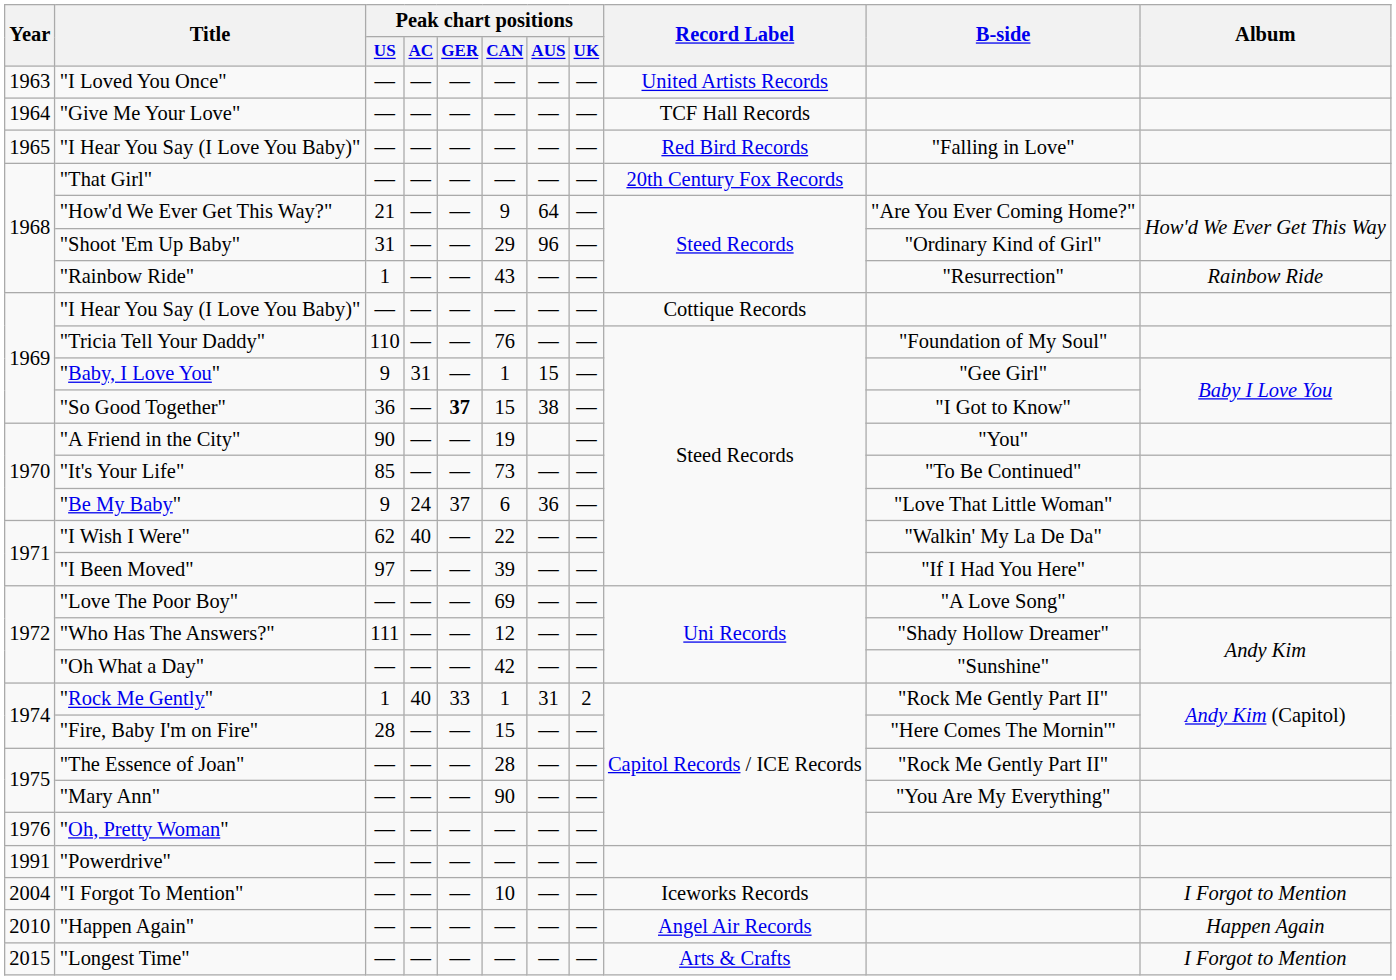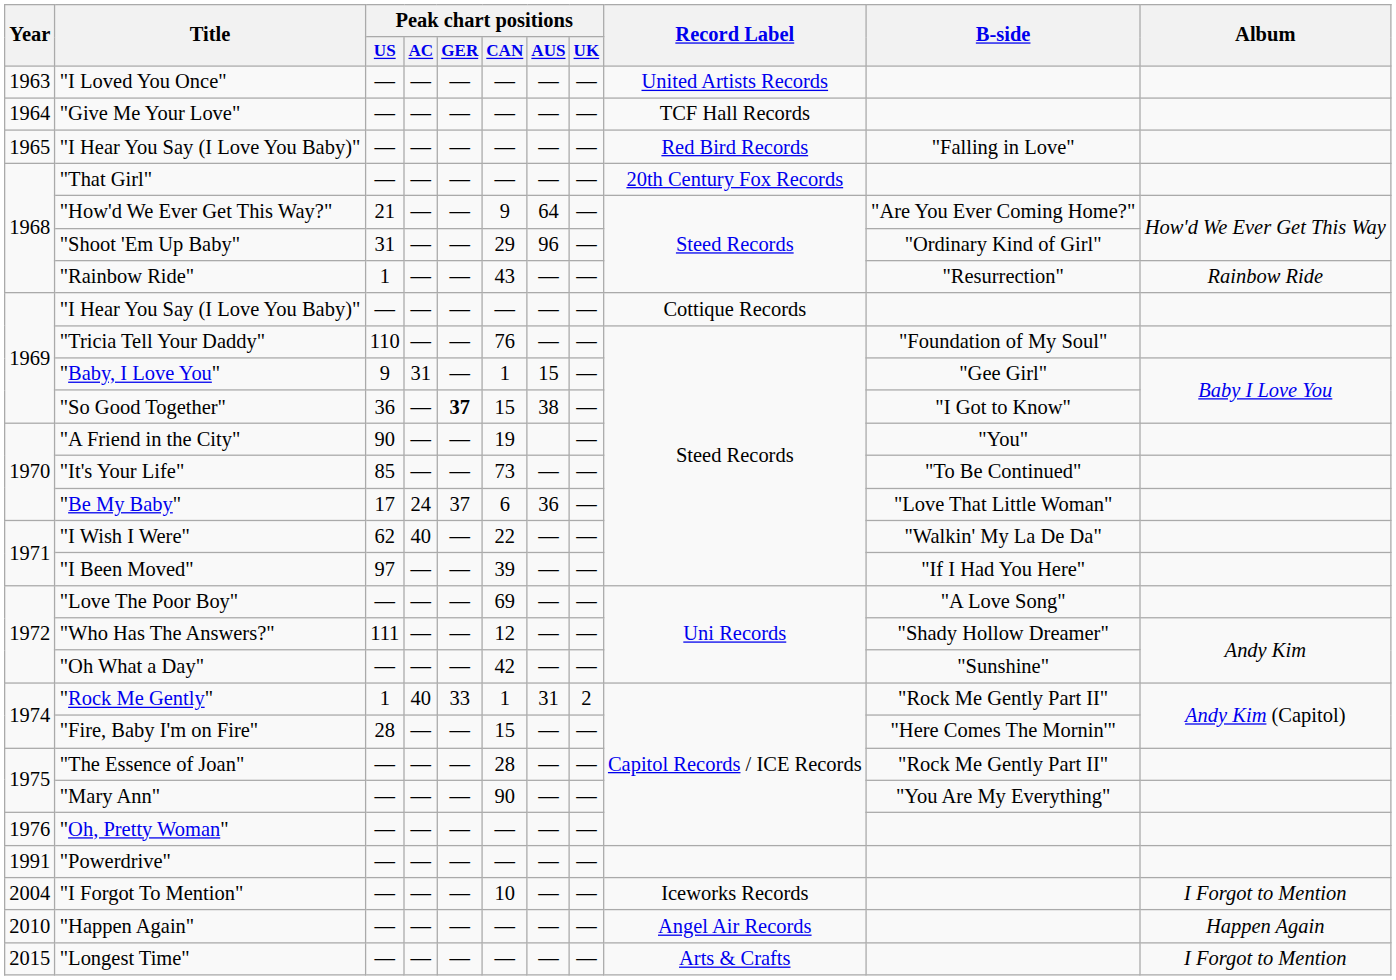"Be My Baby" | Peak chart positions / US: 9 -> 17
